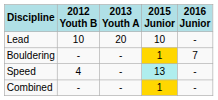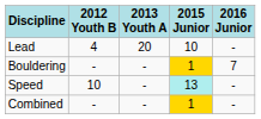Lead | 2012 Youth B: 10 -> 4
Speed | 2012 Youth B: 4 -> 10
